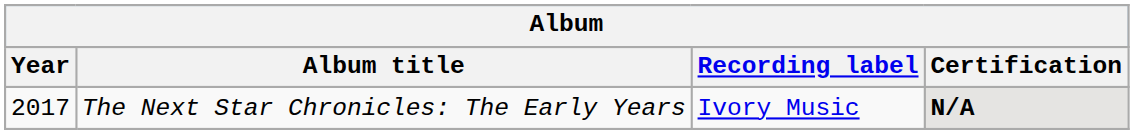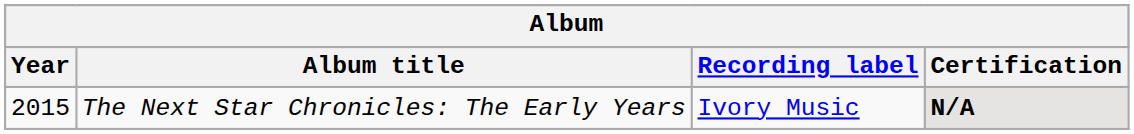The Next Star Chronicles: The Early Years | Year: 2017 -> 2015
